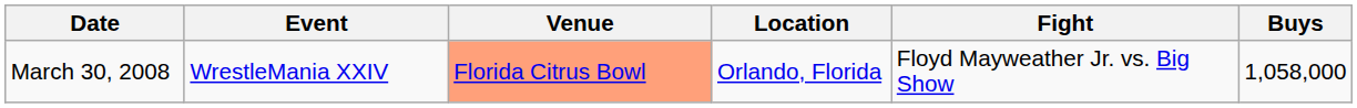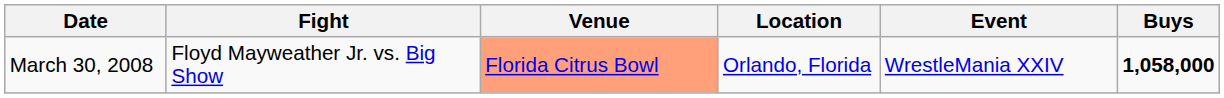columns swapped: Event <-> Fight
March 30, 2008 | Buys: normal -> bold
